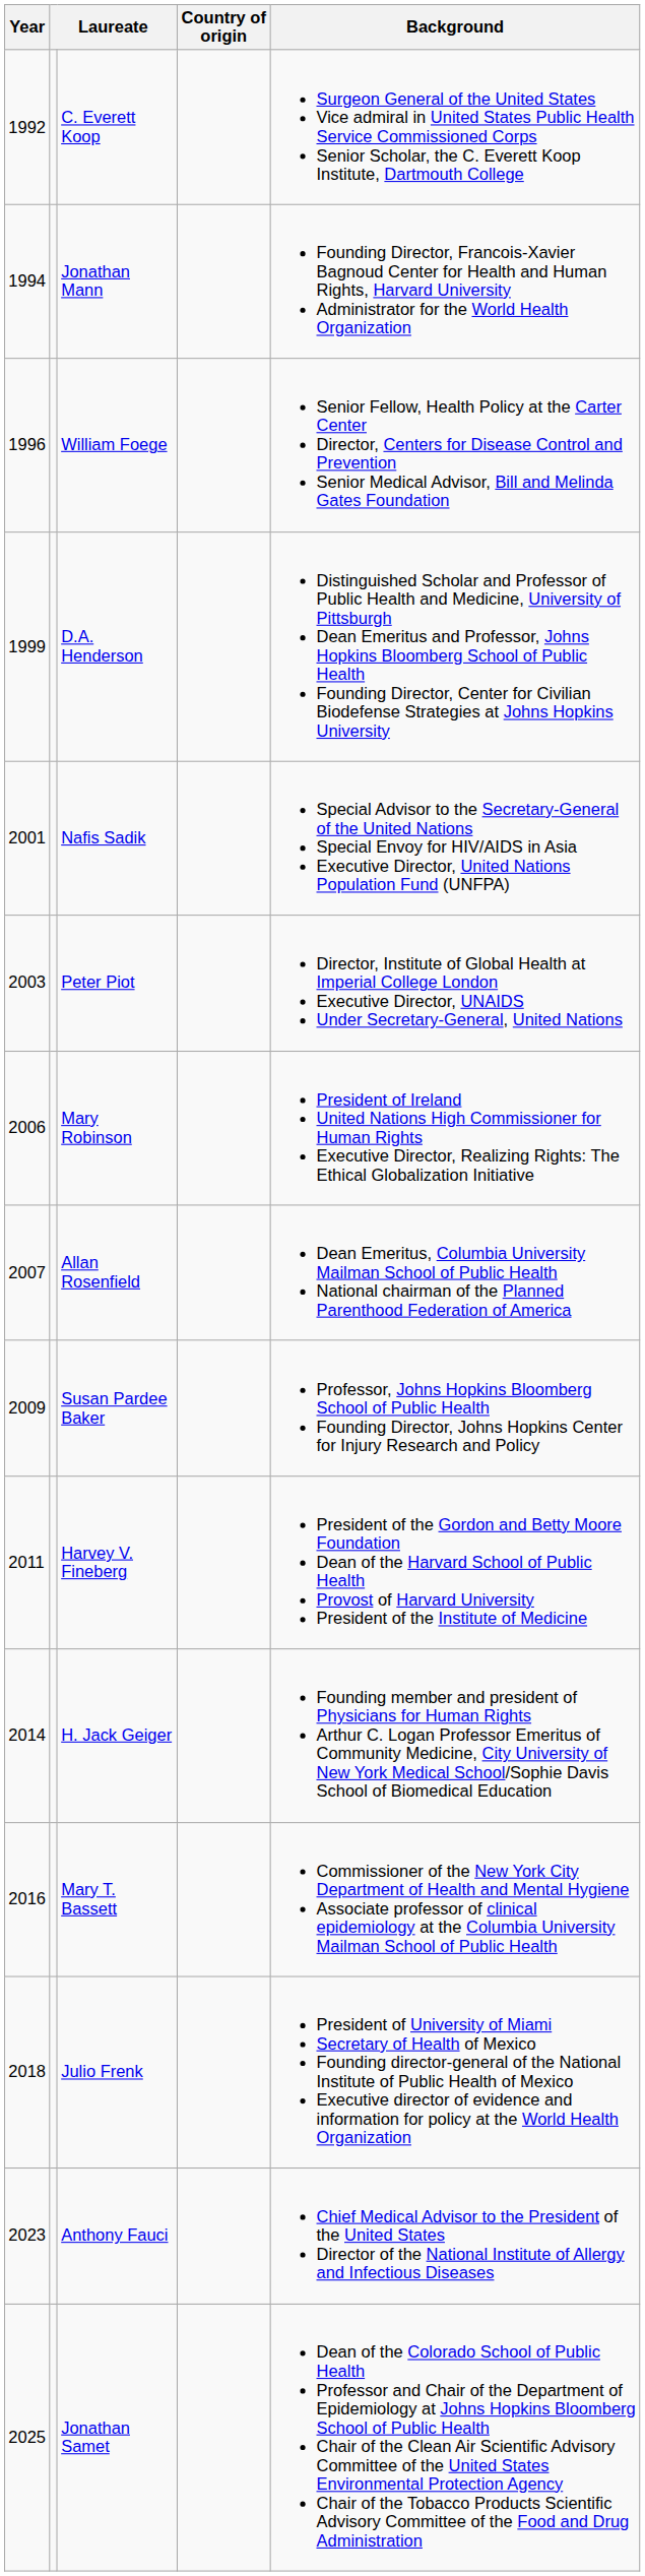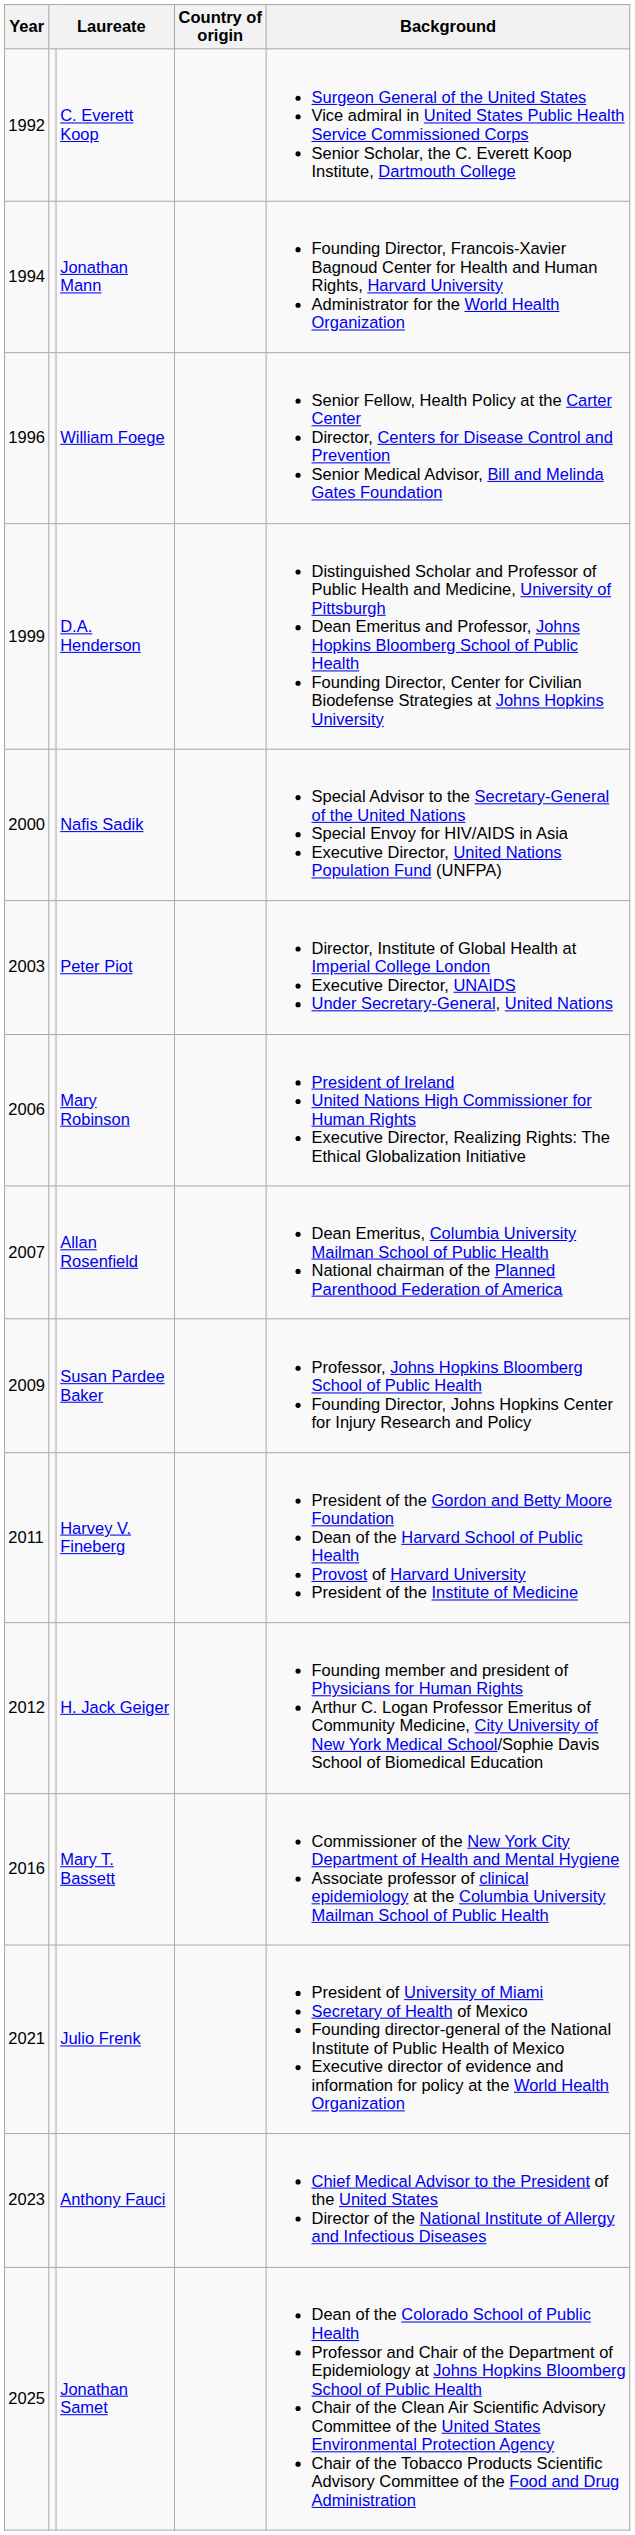Nafis Sadik | Year: 2001 -> 2000
H. Jack Geiger | Year: 2014 -> 2012
Julio Frenk | Year: 2018 -> 2021
